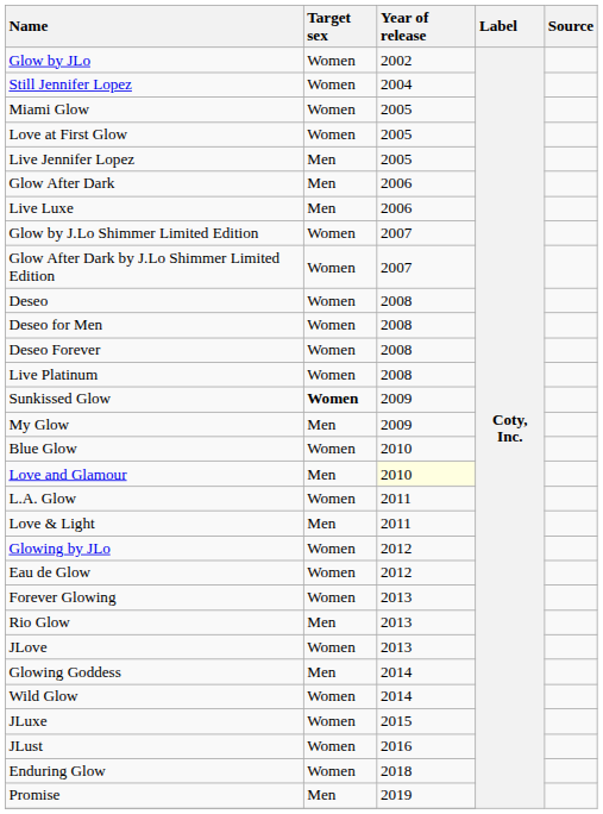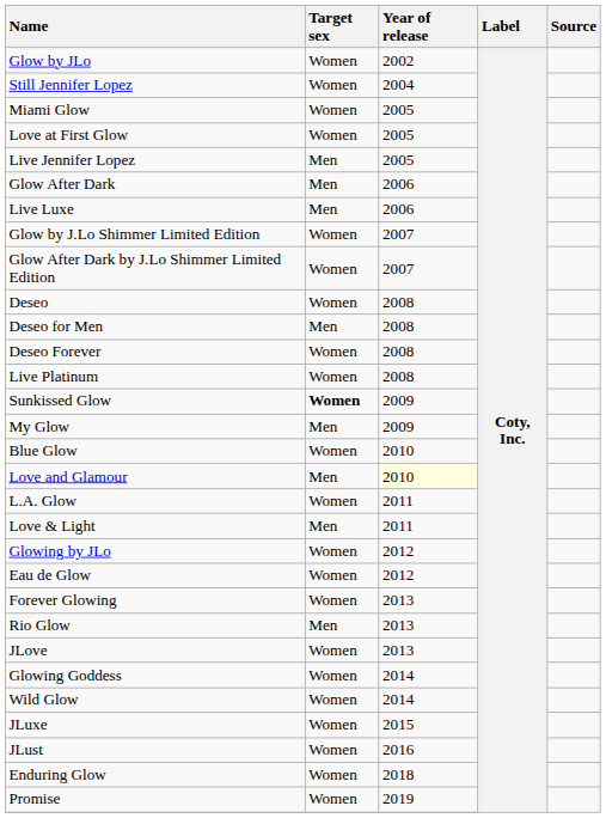Deseo for Men | Target sex: Women -> Men
Glowing Goddess | Target sex: Men -> Women
Promise | Target sex: Men -> Women
